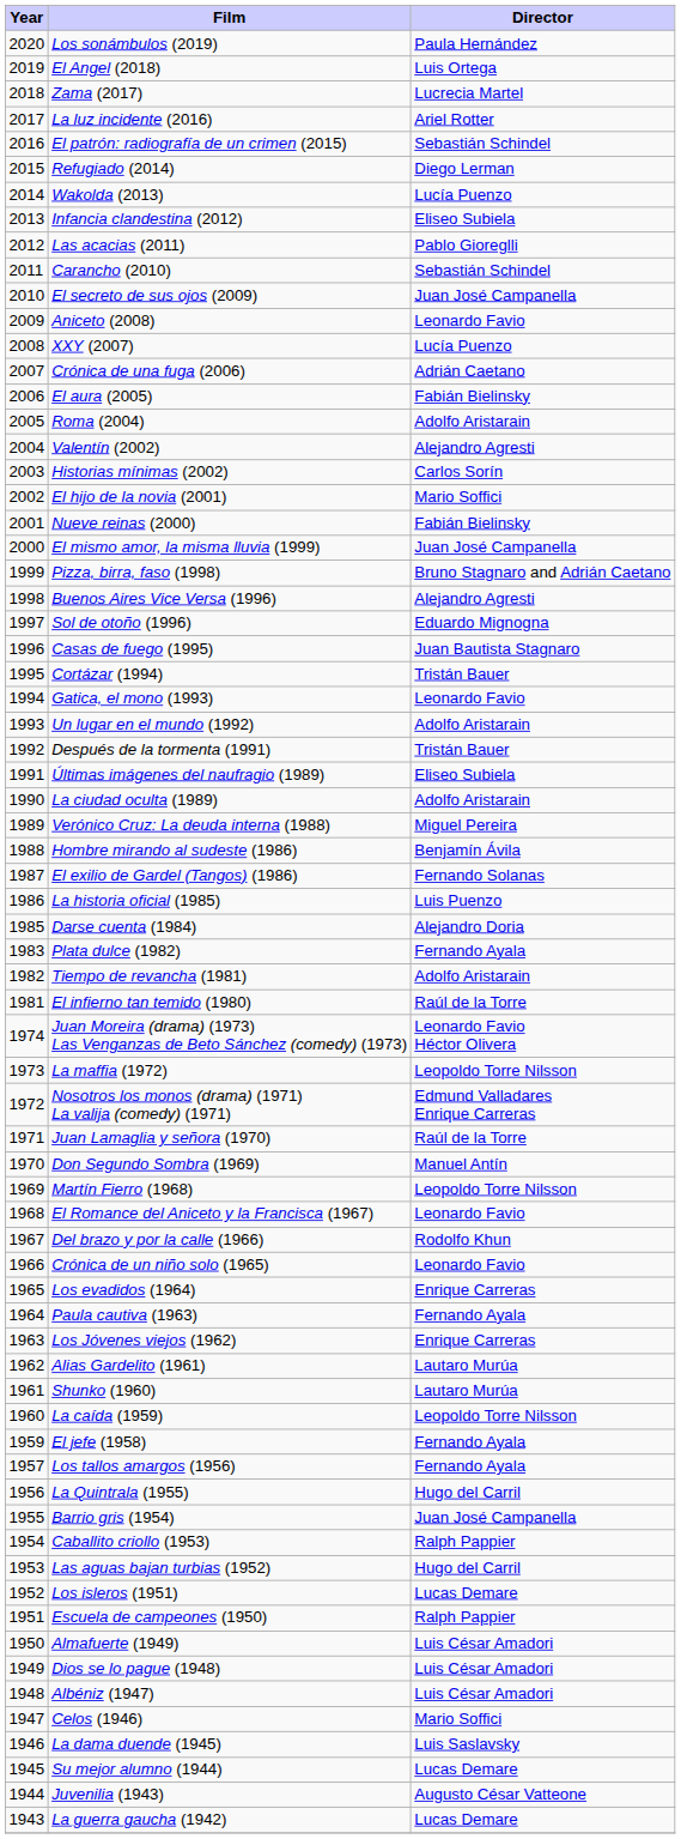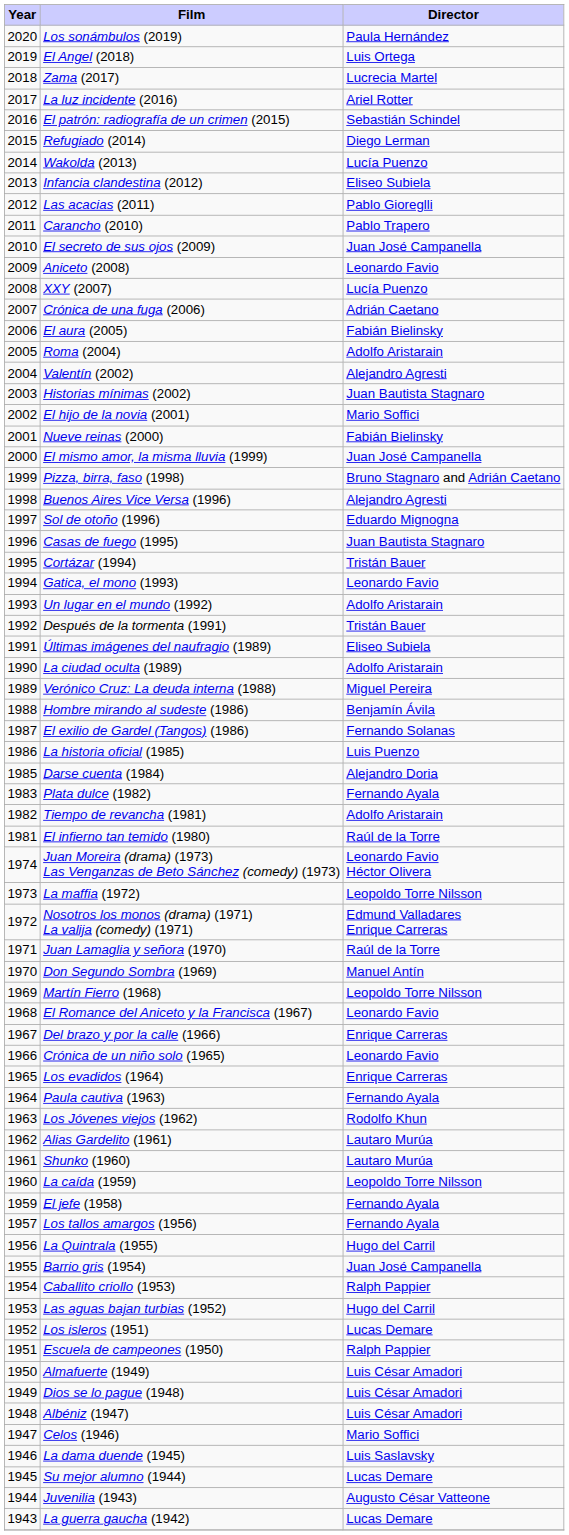Carancho (2010) | Director: Sebastián Schindel -> Pablo Trapero
Historias mínimas (2002) | Director: Carlos Sorín -> Juan Bautista Stagnaro
Del brazo y por la calle (1966) | Director: Rodolfo Khun -> Enrique Carreras
Los Jóvenes viejos (1962) | Director: Enrique Carreras -> Rodolfo Khun
